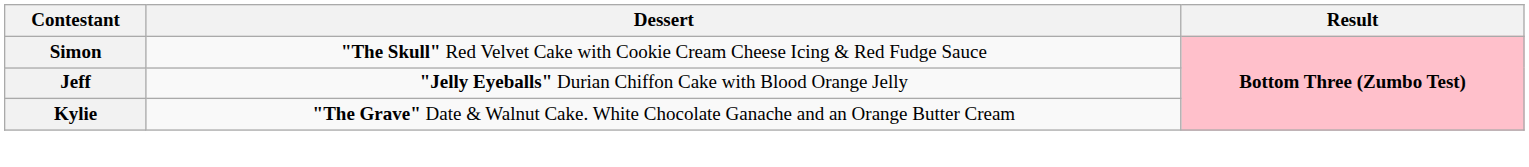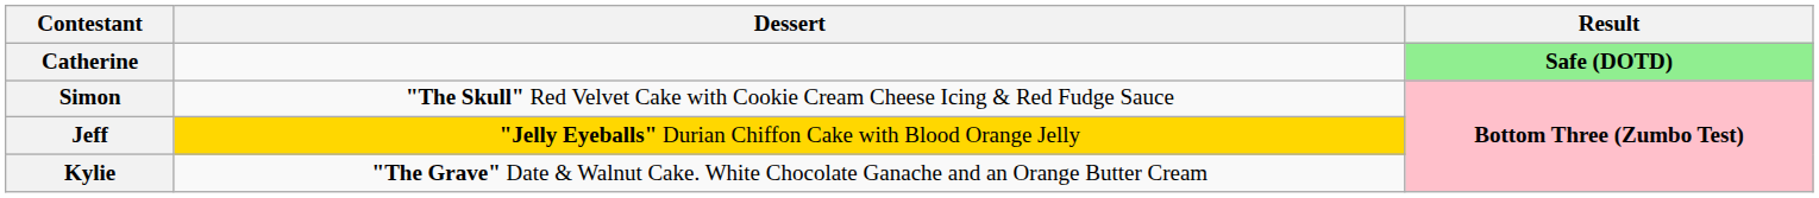+ row: Catherine | Safe (DOTD)
Jeff | Dessert: no background -> gold background
